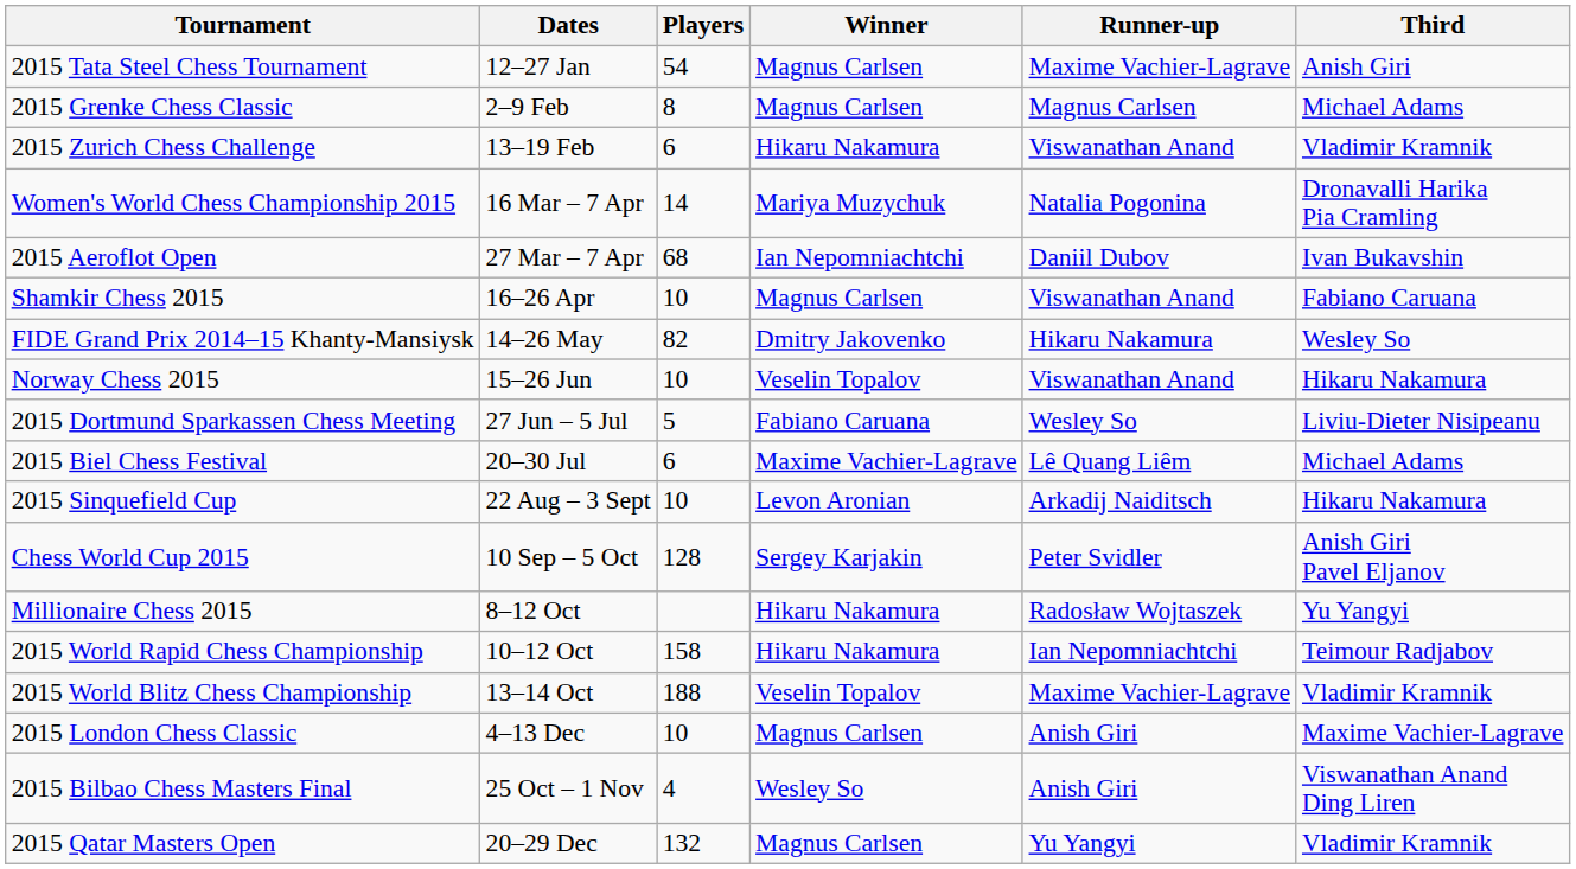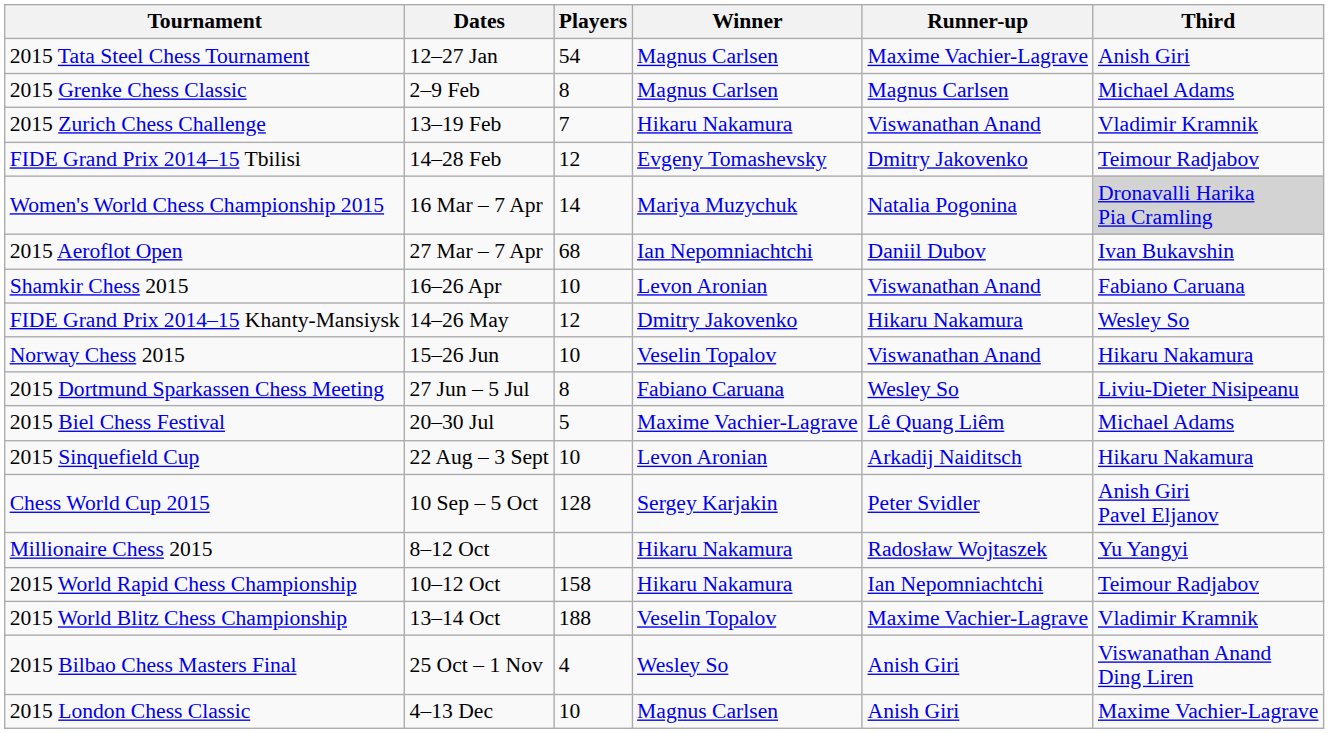2015 Zurich Chess Challenge | Players: 6 -> 7
+ row: FIDE Grand Prix 2014–15 Tbilisi | 14–28 Feb | 12 | Evgeny Tomashevsky | Dmitry Jakovenko | Teimour Radjabov
Women's World Chess Championship 2015 | Third: no background -> lightgrey background
Shamkir Chess 2015 | Winner: Magnus Carlsen -> Levon Aronian
FIDE Grand Prix 2014–15 Khanty-Mansiysk | Players: 82 -> 12
2015 Dortmund Sparkassen Chess Meeting | Players: 5 -> 8
2015 Biel Chess Festival | Players: 6 -> 5
rows swapped: 2015 Bilbao Chess Masters Final <-> 2015 London Chess Classic
- row: 2015 Qatar Masters Open | 20–29 Dec | 132 | Magnus Carlsen | Yu Yangyi | Vladimir Kramnik
